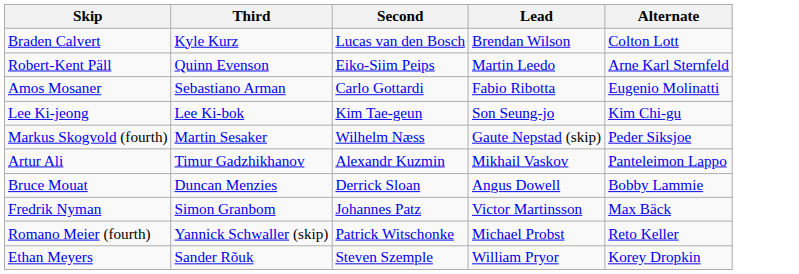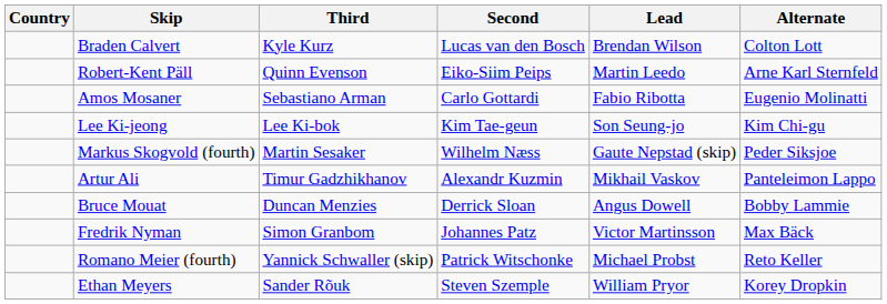+ column: Country
